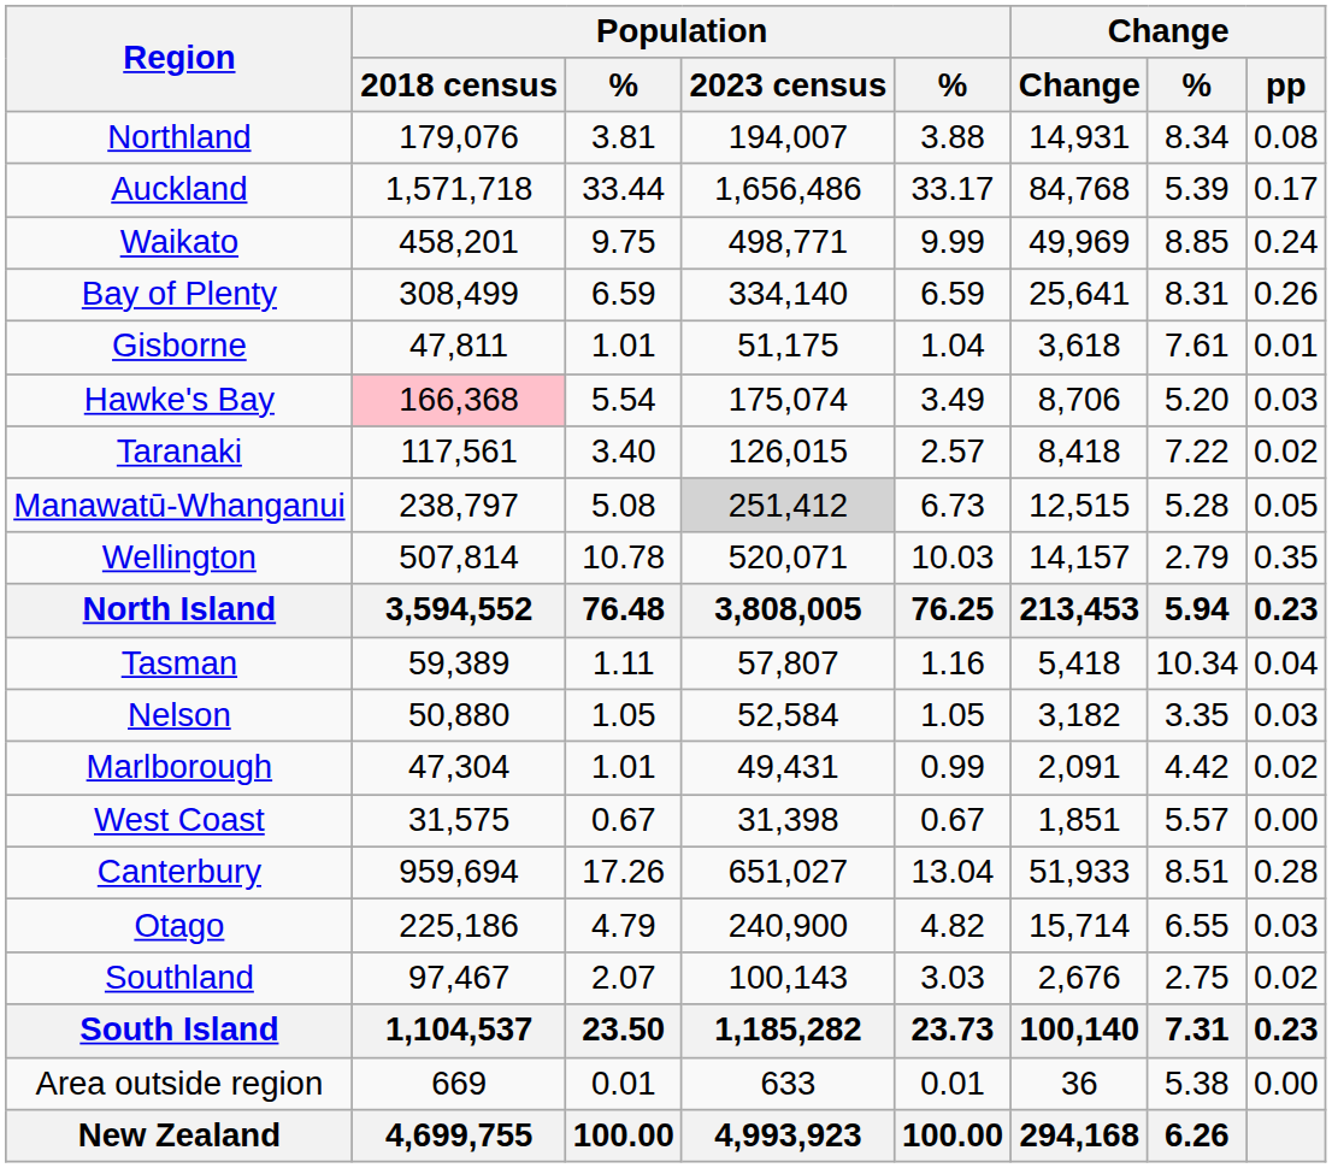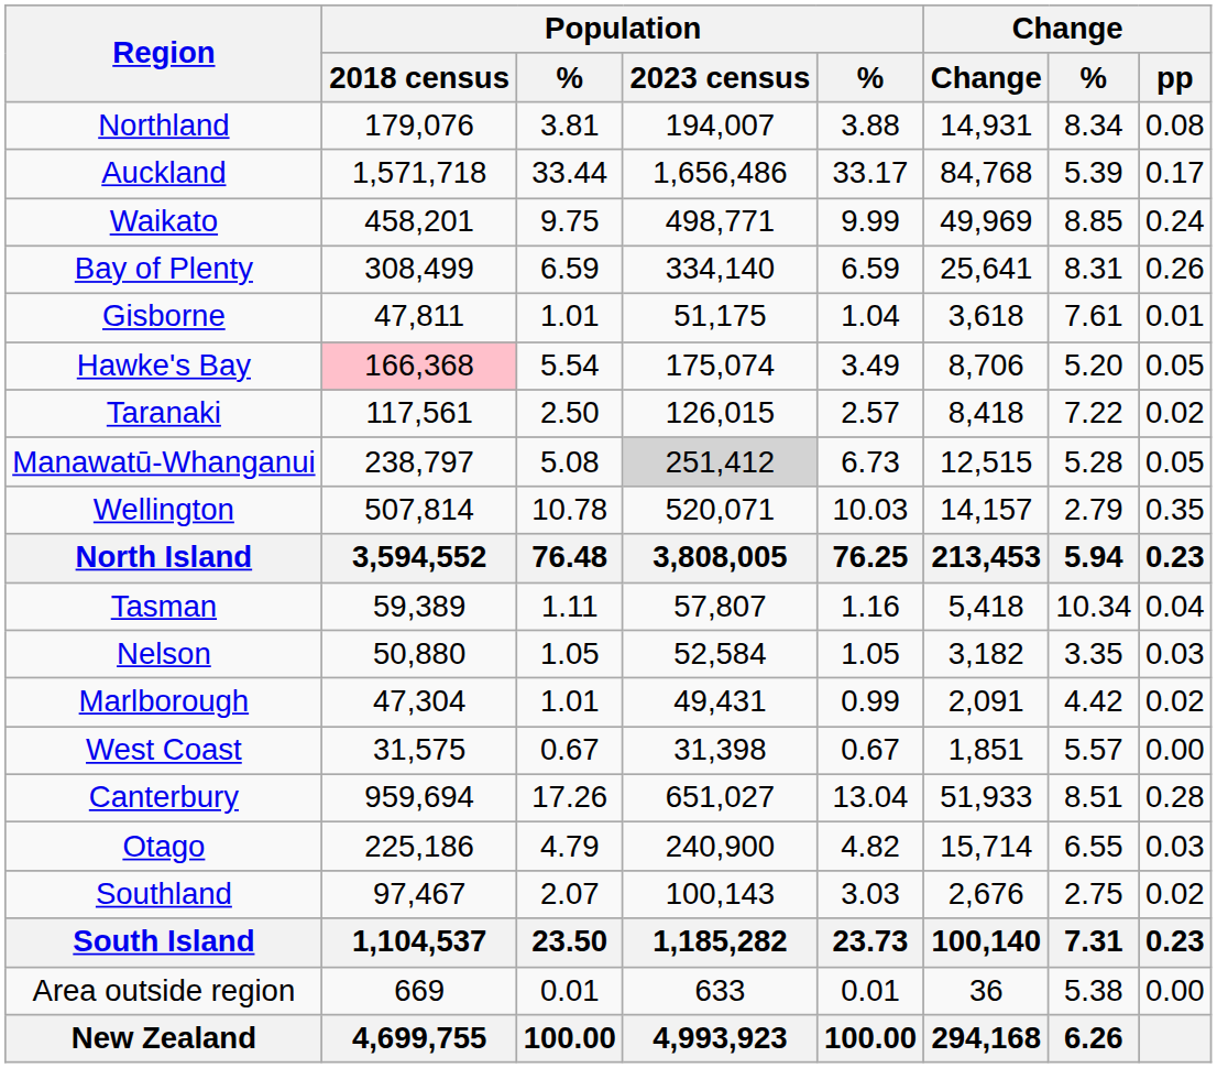Hawke's Bay | Change / pp: 0.03 -> 0.05
Taranaki | column 3: 3.40 -> 2.50
